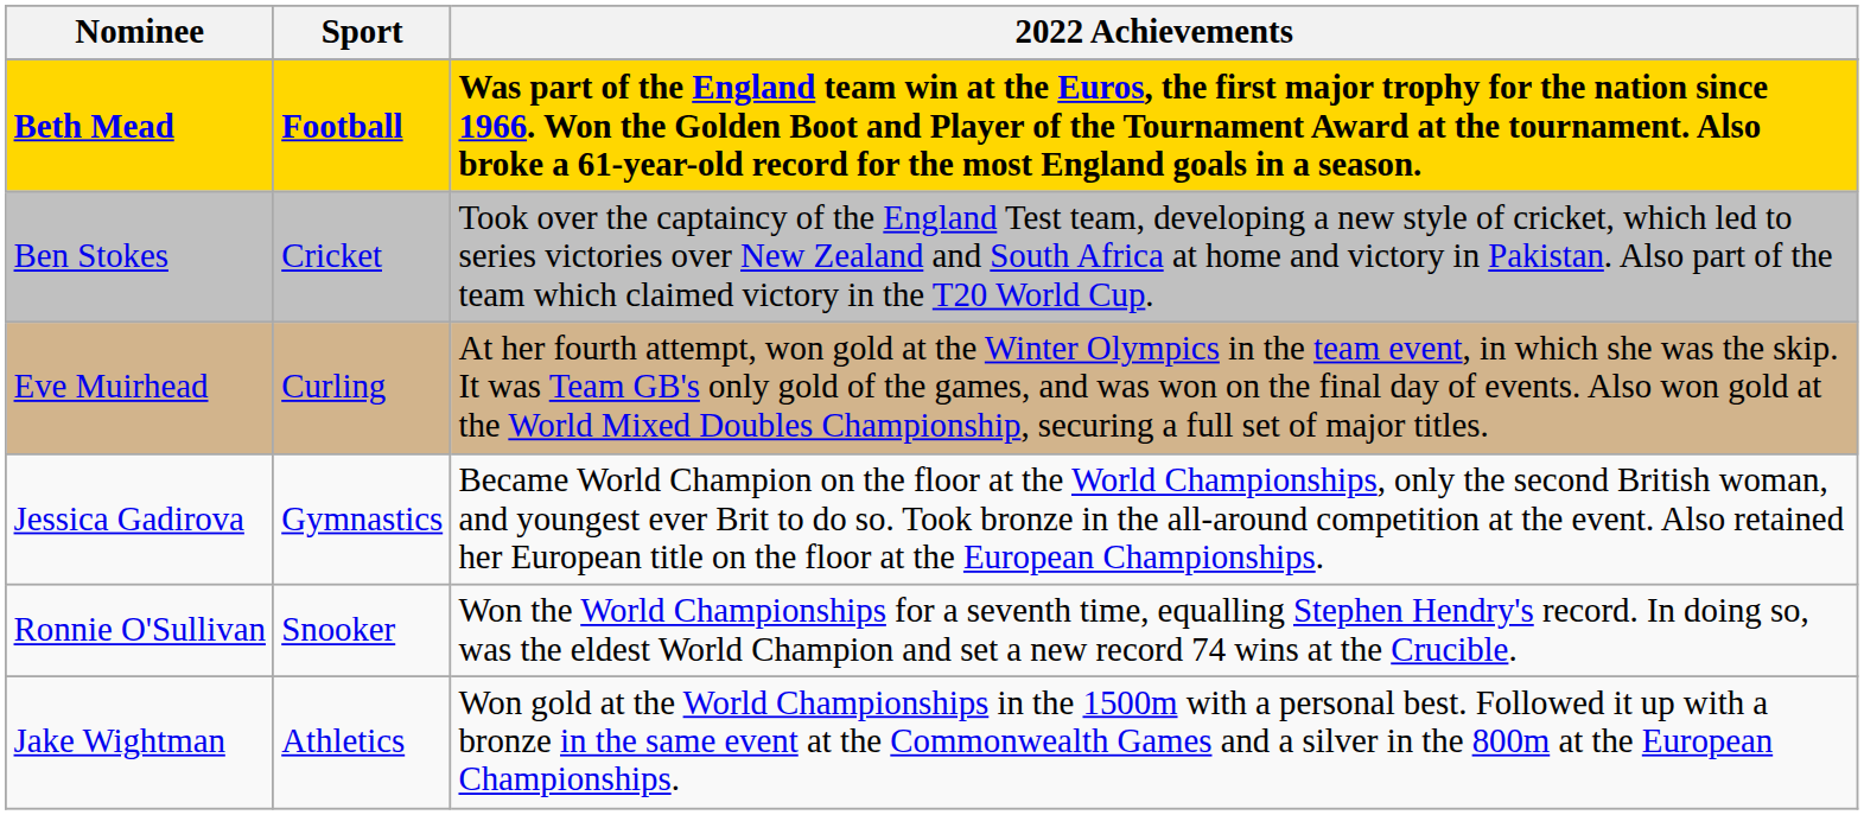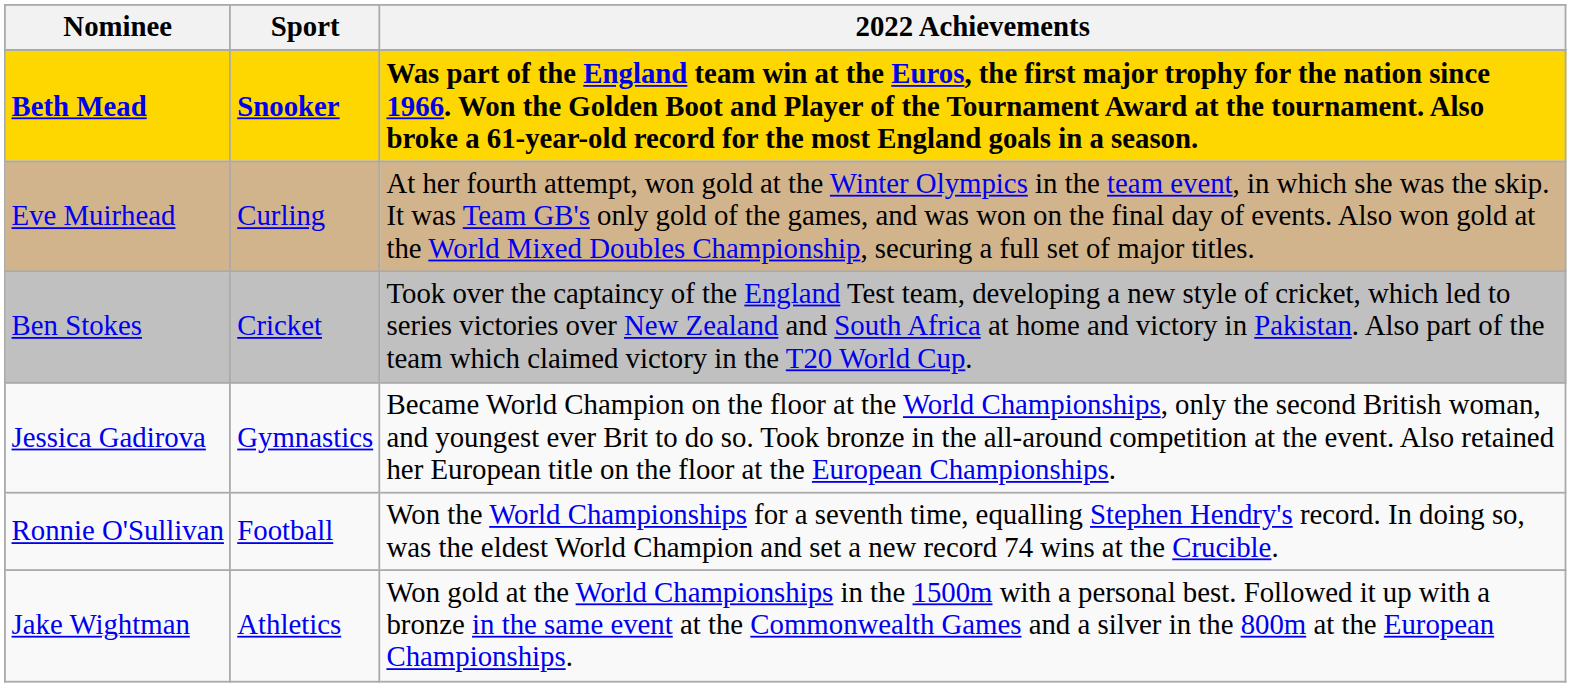Beth Mead | Sport: Football -> Snooker
rows swapped: Ben Stokes <-> Eve Muirhead
Ronnie O'Sullivan | Sport: Snooker -> Football
